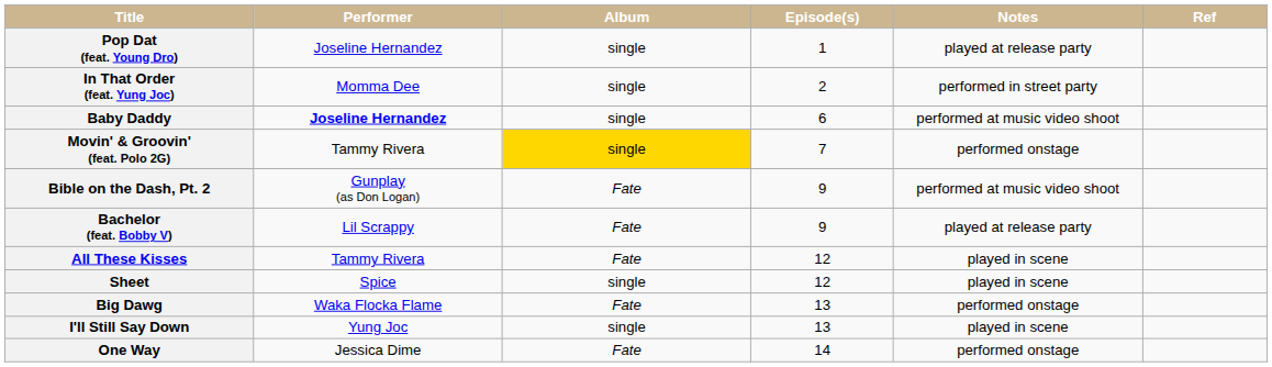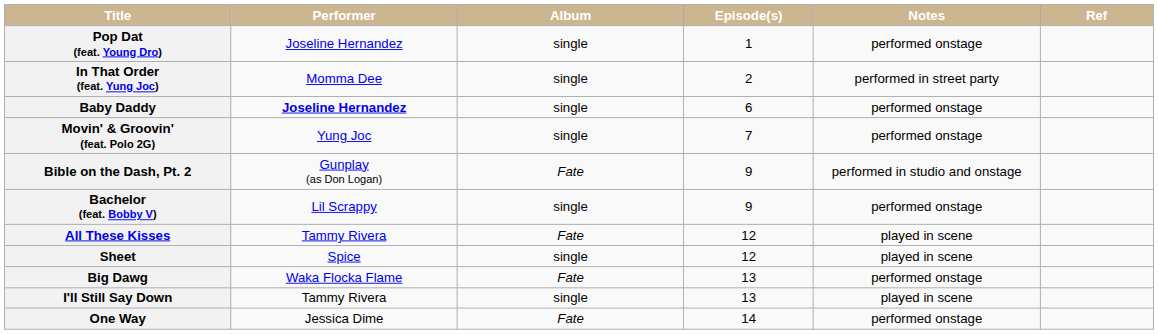Pop Dat (feat. Young Dro) | Notes: played at release party -> performed onstage
Baby Daddy | Notes: performed at music video shoot -> performed onstage
Movin' & Groovin' (feat. Polo 2G) | Performer: Tammy Rivera -> Yung Joc
Movin' & Groovin' (feat. Polo 2G) | Album: gold background -> no background
Bible on the Dash, Pt. 2 | Notes: performed at music video shoot -> performed in studio and onstage
Bachelor (feat. Bobby V) | Album: Fate -> single
Bachelor (feat. Bobby V) | Notes: played at release party -> performed onstage
I'll Still Say Down | Performer: Yung Joc -> Tammy Rivera
